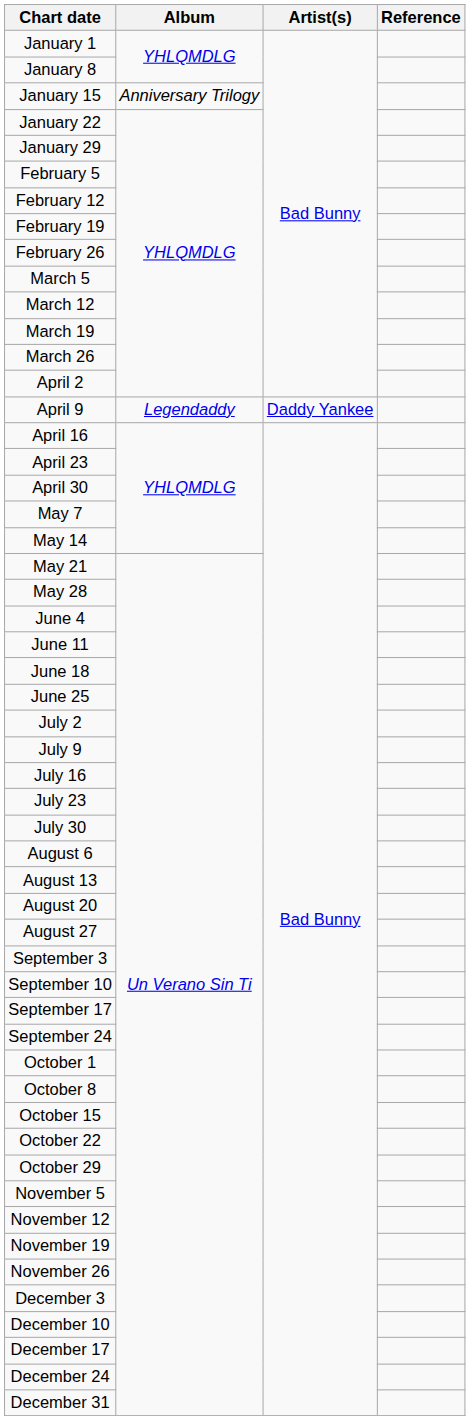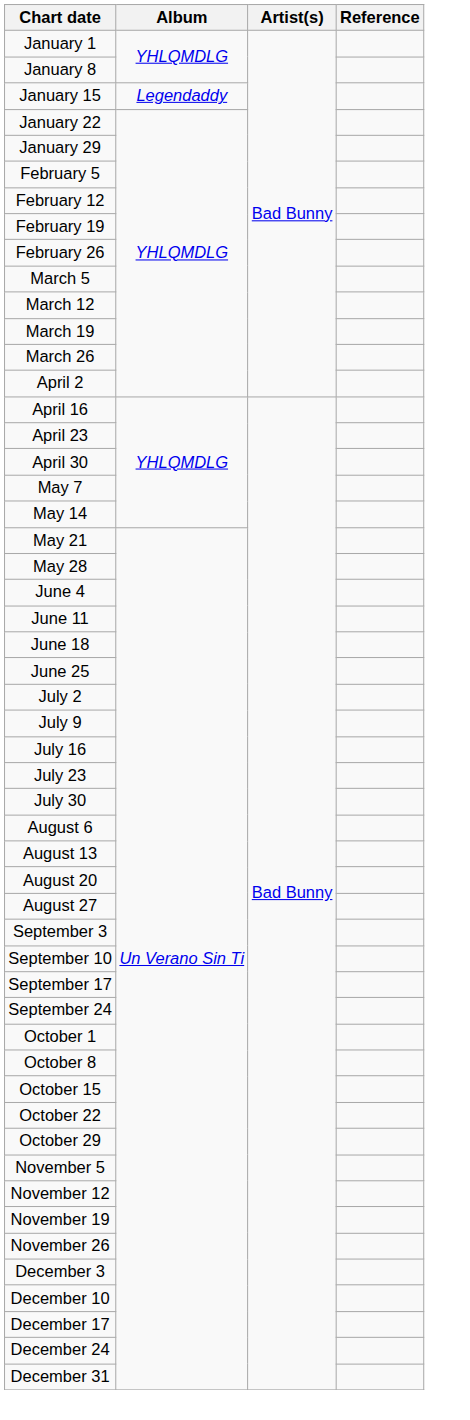January 15 | Album: Anniversary Trilogy -> Legendaddy
- row: April 9 | Legendaddy | Daddy Yankee
